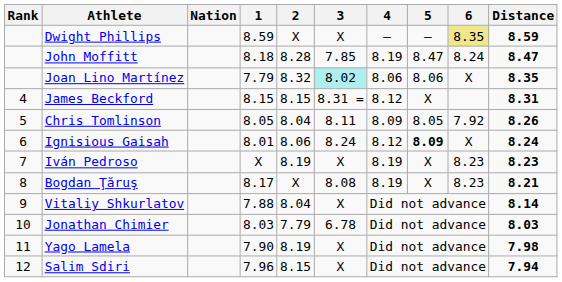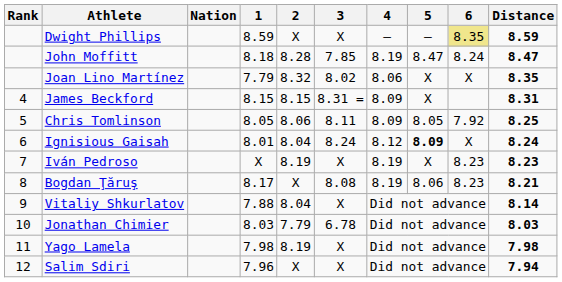Joan Lino Martínez | 3: paleturquoise background -> no background
Joan Lino Martínez | 5: 8.06 -> X
James Beckford | 4: 8.12 -> 8.09
Chris Tomlinson | 2: 8.04 -> 8.06
Chris Tomlinson | Distance: 8.26 -> 8.25
Ignisious Gaisah | 2: 8.06 -> 8.04
Bogdan Ţăruş | 5: X -> 8.06
Yago Lamela | 1: 7.90 -> 7.98
Salim Sdiri | 2: 8.15 -> X
